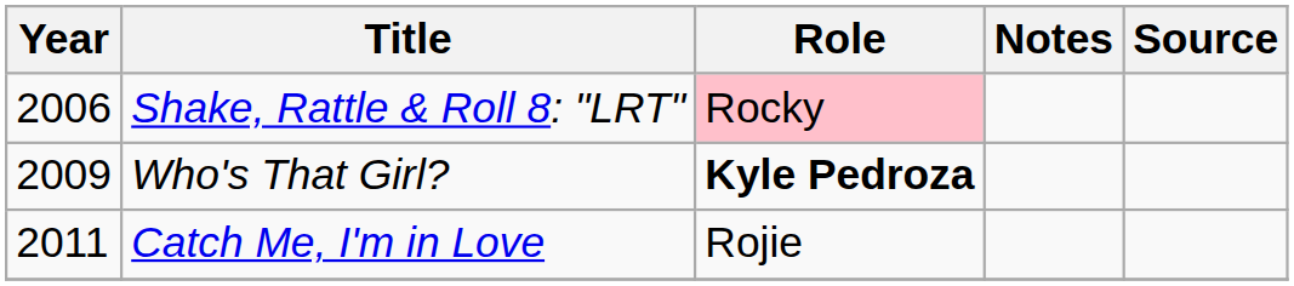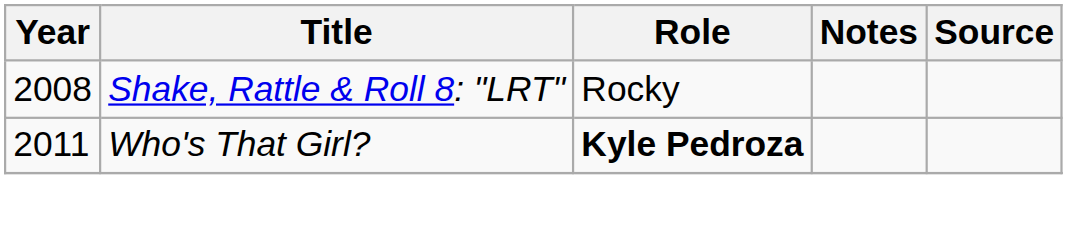Shake, Rattle & Roll 8: "LRT" | Year: 2006 -> 2008
Shake, Rattle & Roll 8: "LRT" | Role: pink background -> no background
Who's That Girl? | Year: 2009 -> 2011
- row: 2011 | Catch Me, I'm in Love | Rojie
